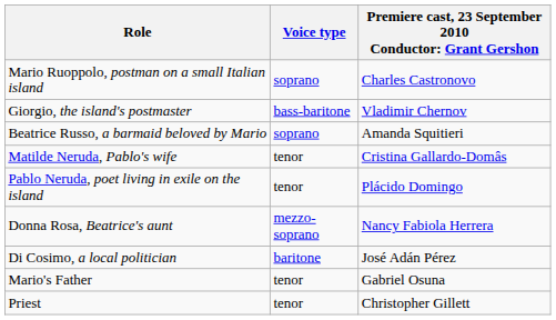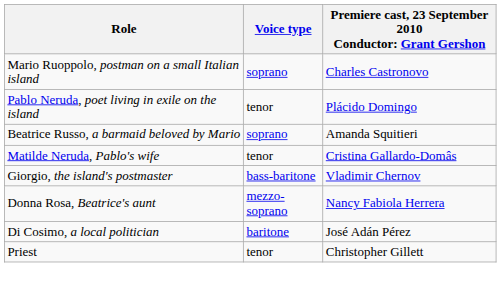rows swapped: Pablo Neruda, poet living in exile on the island <-> Giorgio, the island's postmaster
- row: Mario's Father | tenor | Gabriel Osuna
